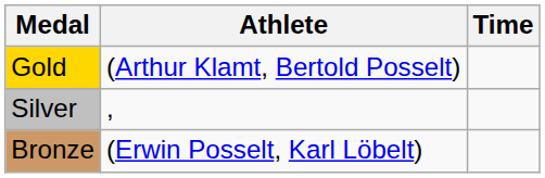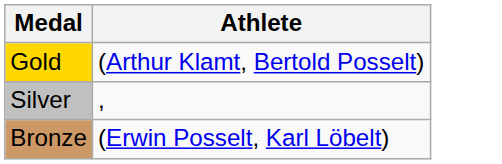- column: Time
